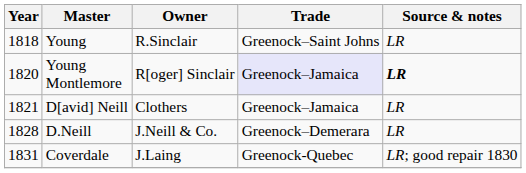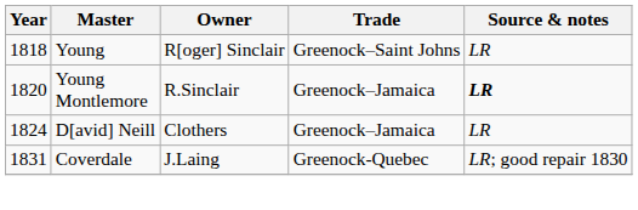Young | Owner: R.Sinclair -> R[oger] Sinclair
Young Montlemore | Owner: R[oger] Sinclair -> R.Sinclair
Young Montlemore | Trade: lavender background -> no background
D[avid] Neill | Year: 1821 -> 1824
- row: 1828 | D.Neill | J.Neill & Co. | Greenock–Demerara | LR
